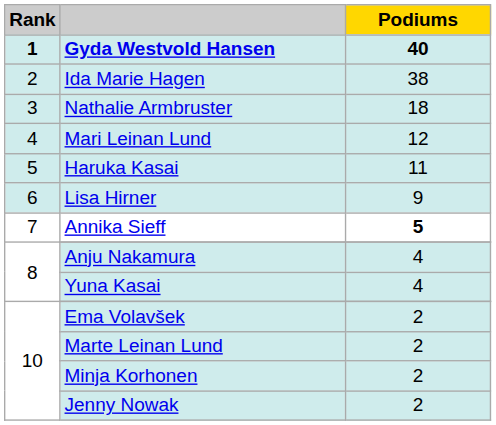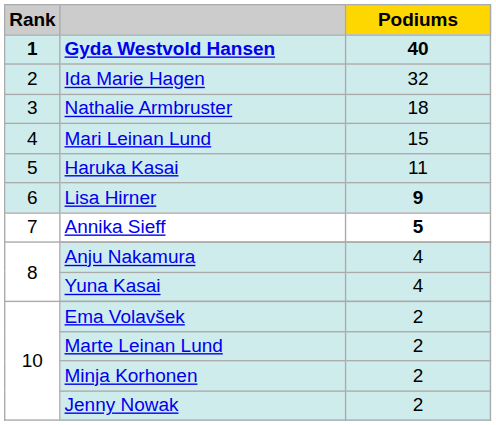Ida Marie Hagen | Podiums: 38 -> 32
Mari Leinan Lund | Podiums: 12 -> 15
Lisa Hirner | Podiums: normal -> bold
